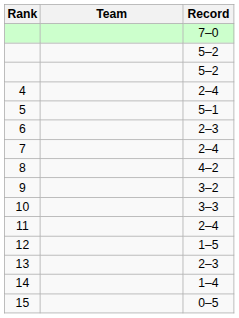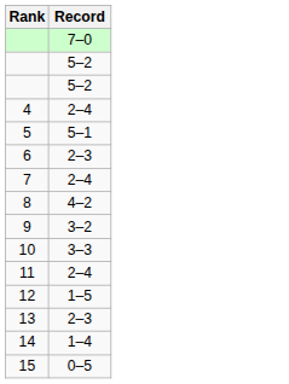- column: Team
